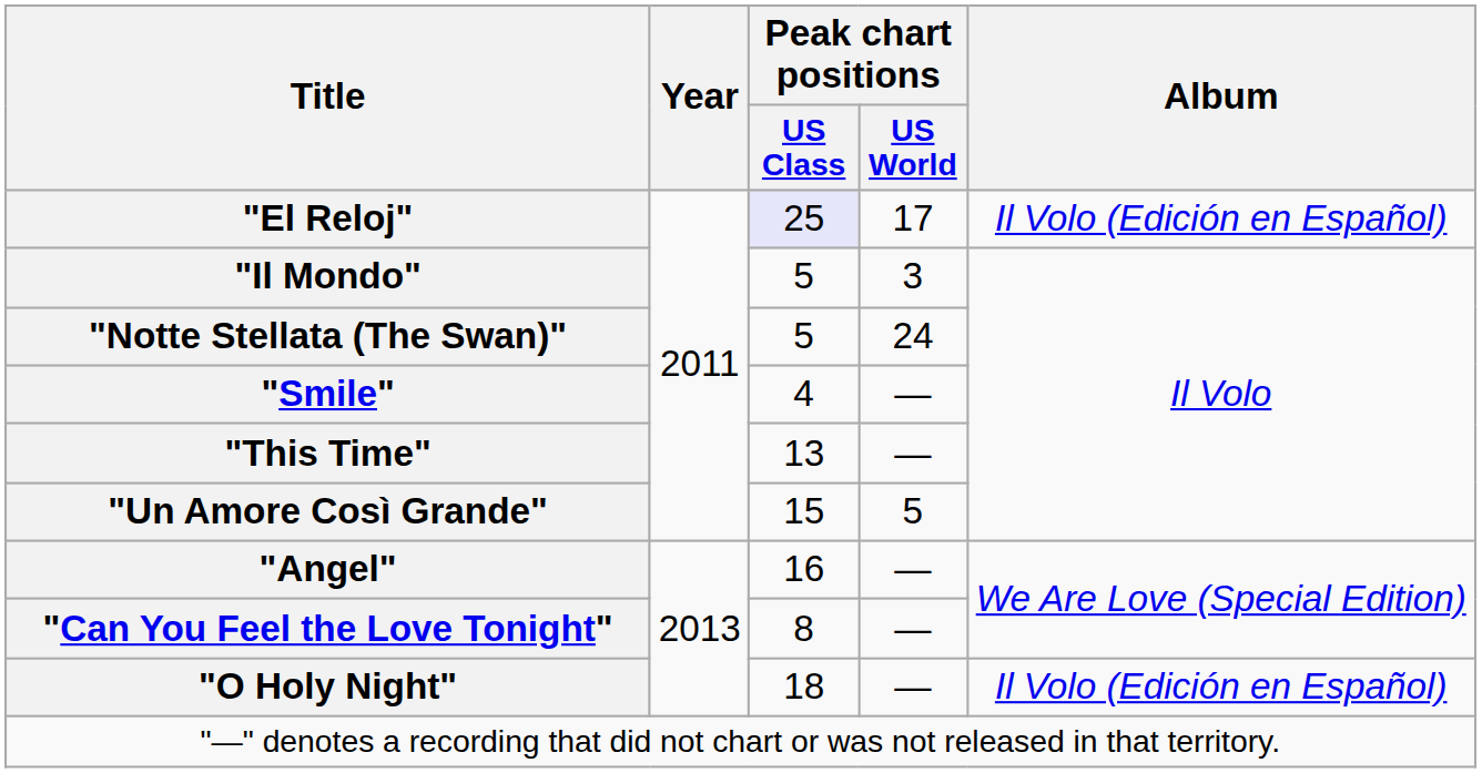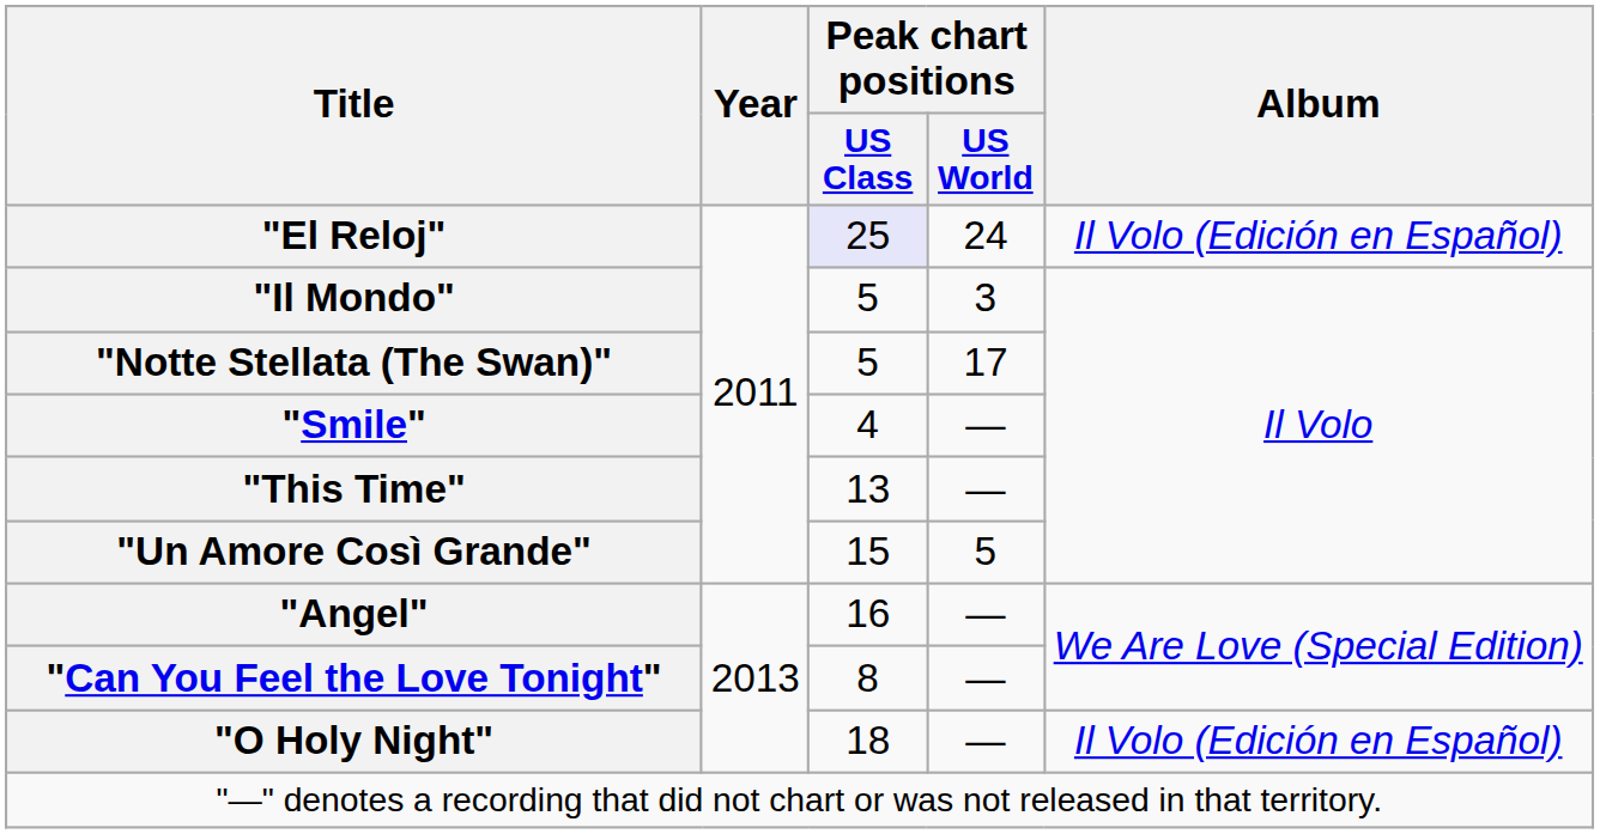"El Reloj" | Peak chart positions / US World: 17 -> 24
"Notte Stellata (The Swan)" | Peak chart positions / US World: 24 -> 17
